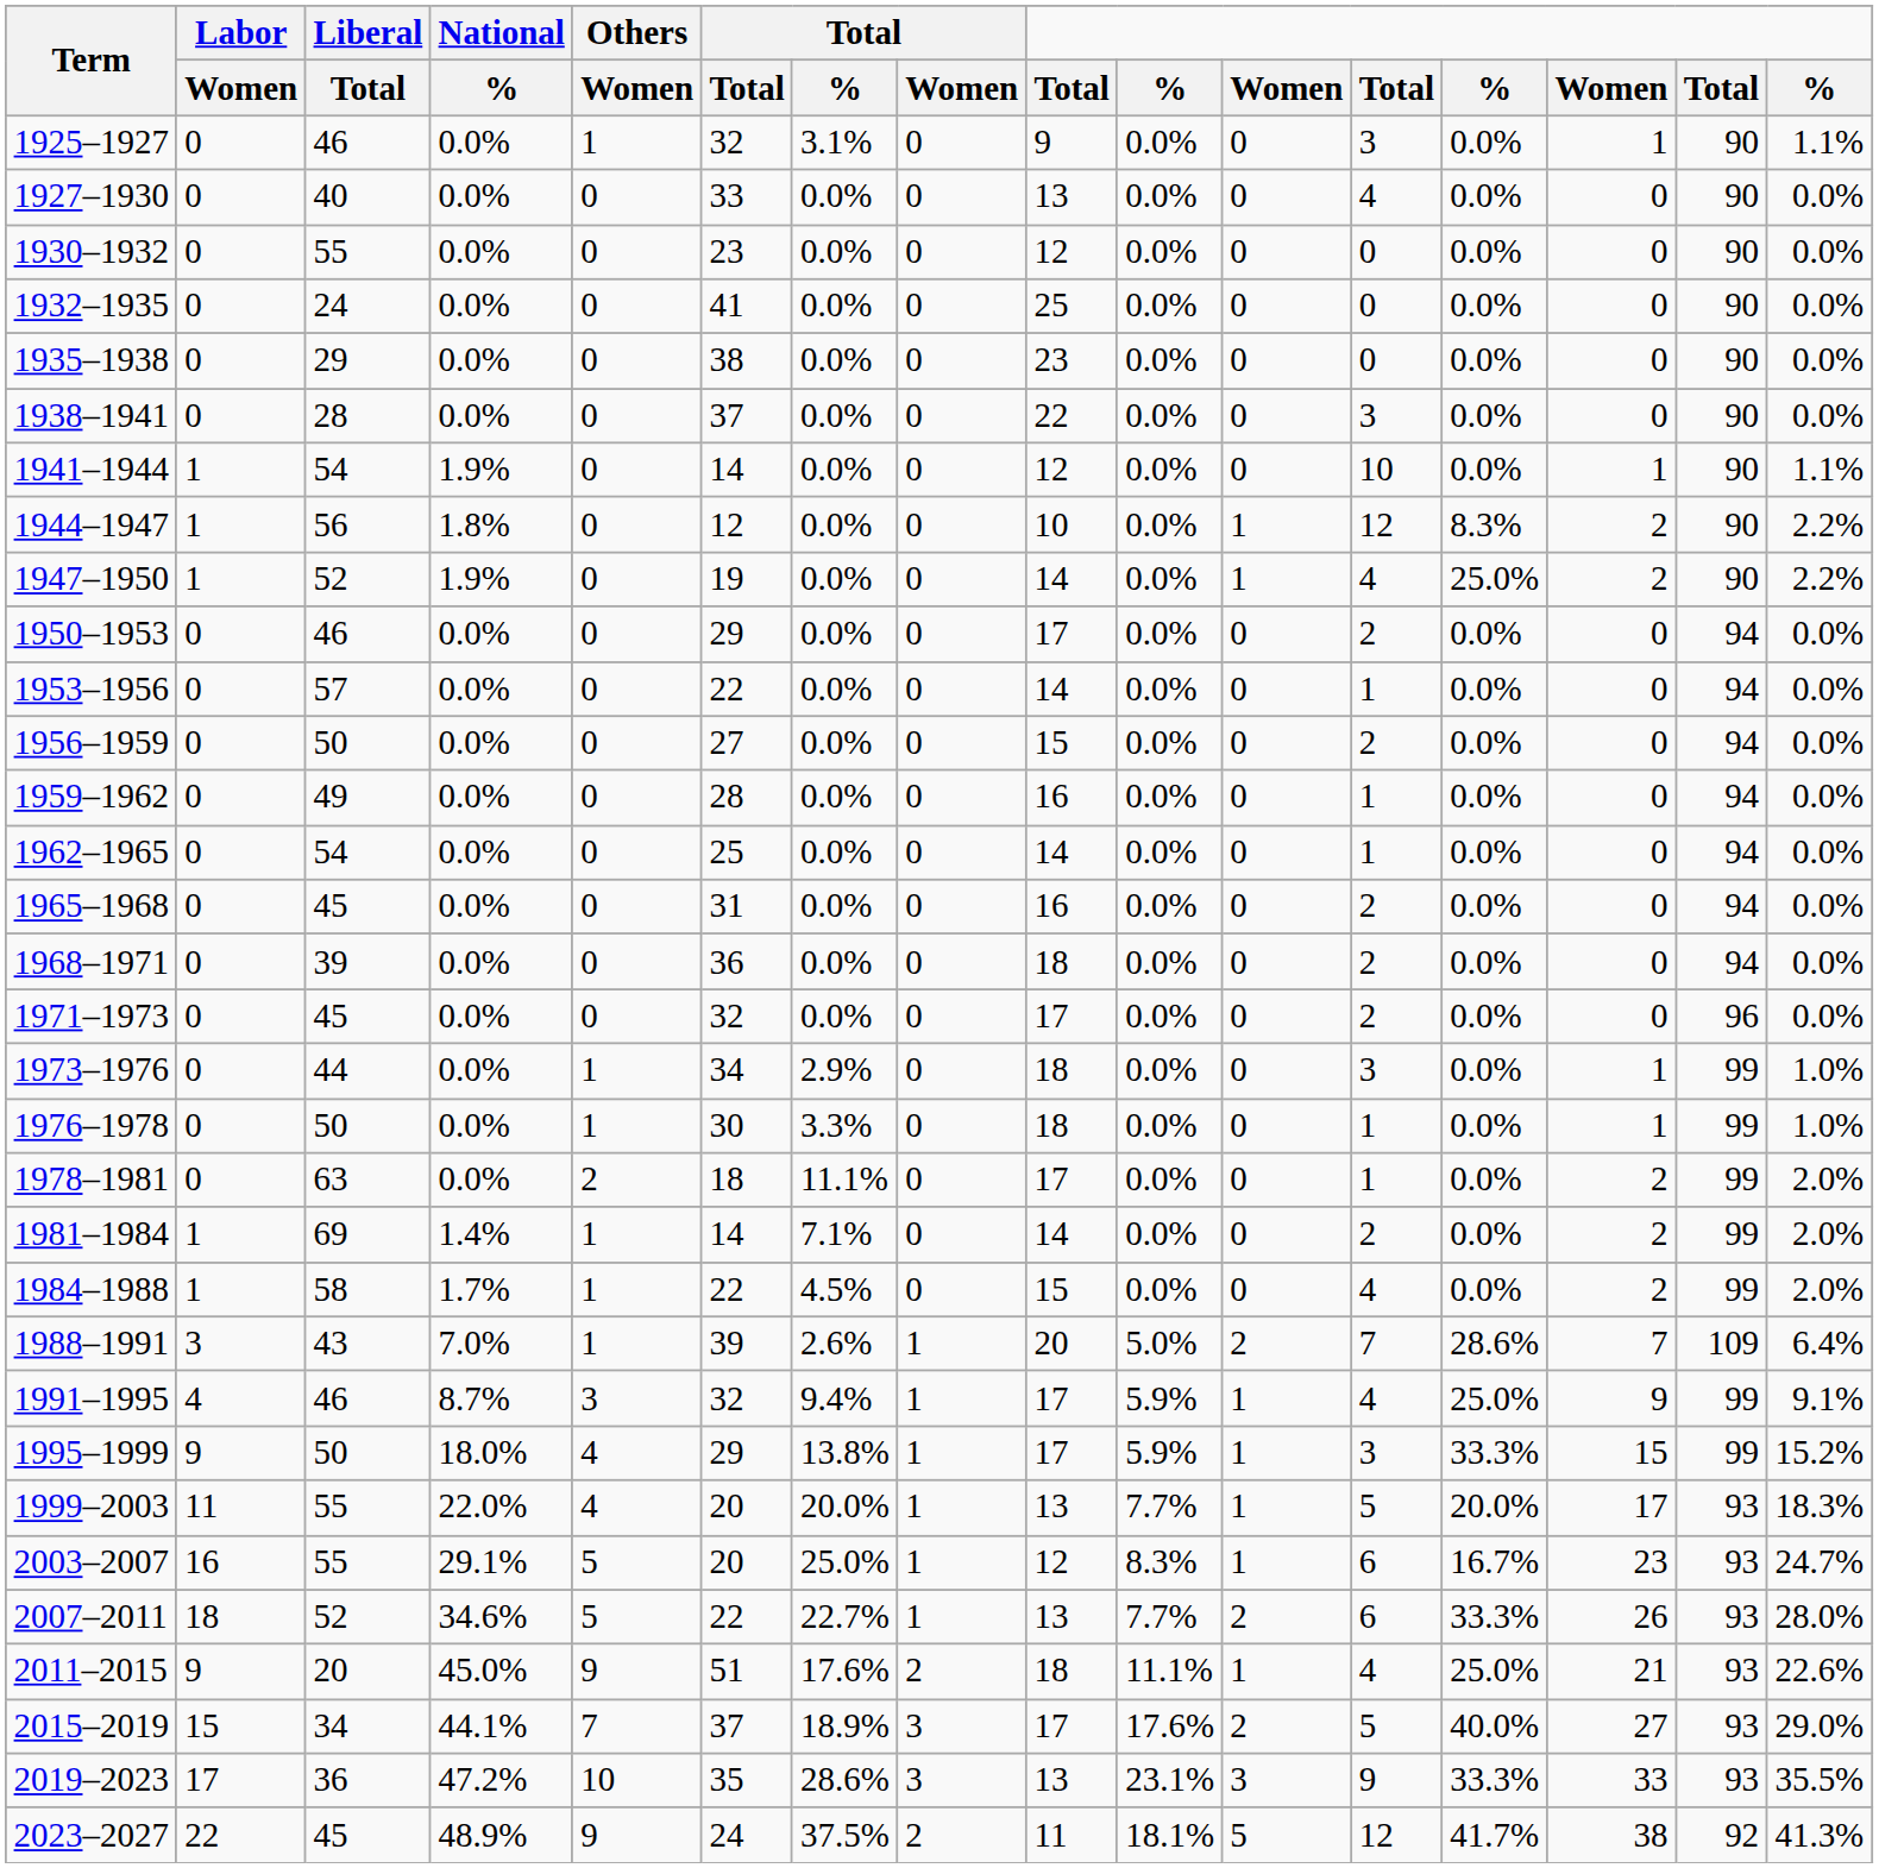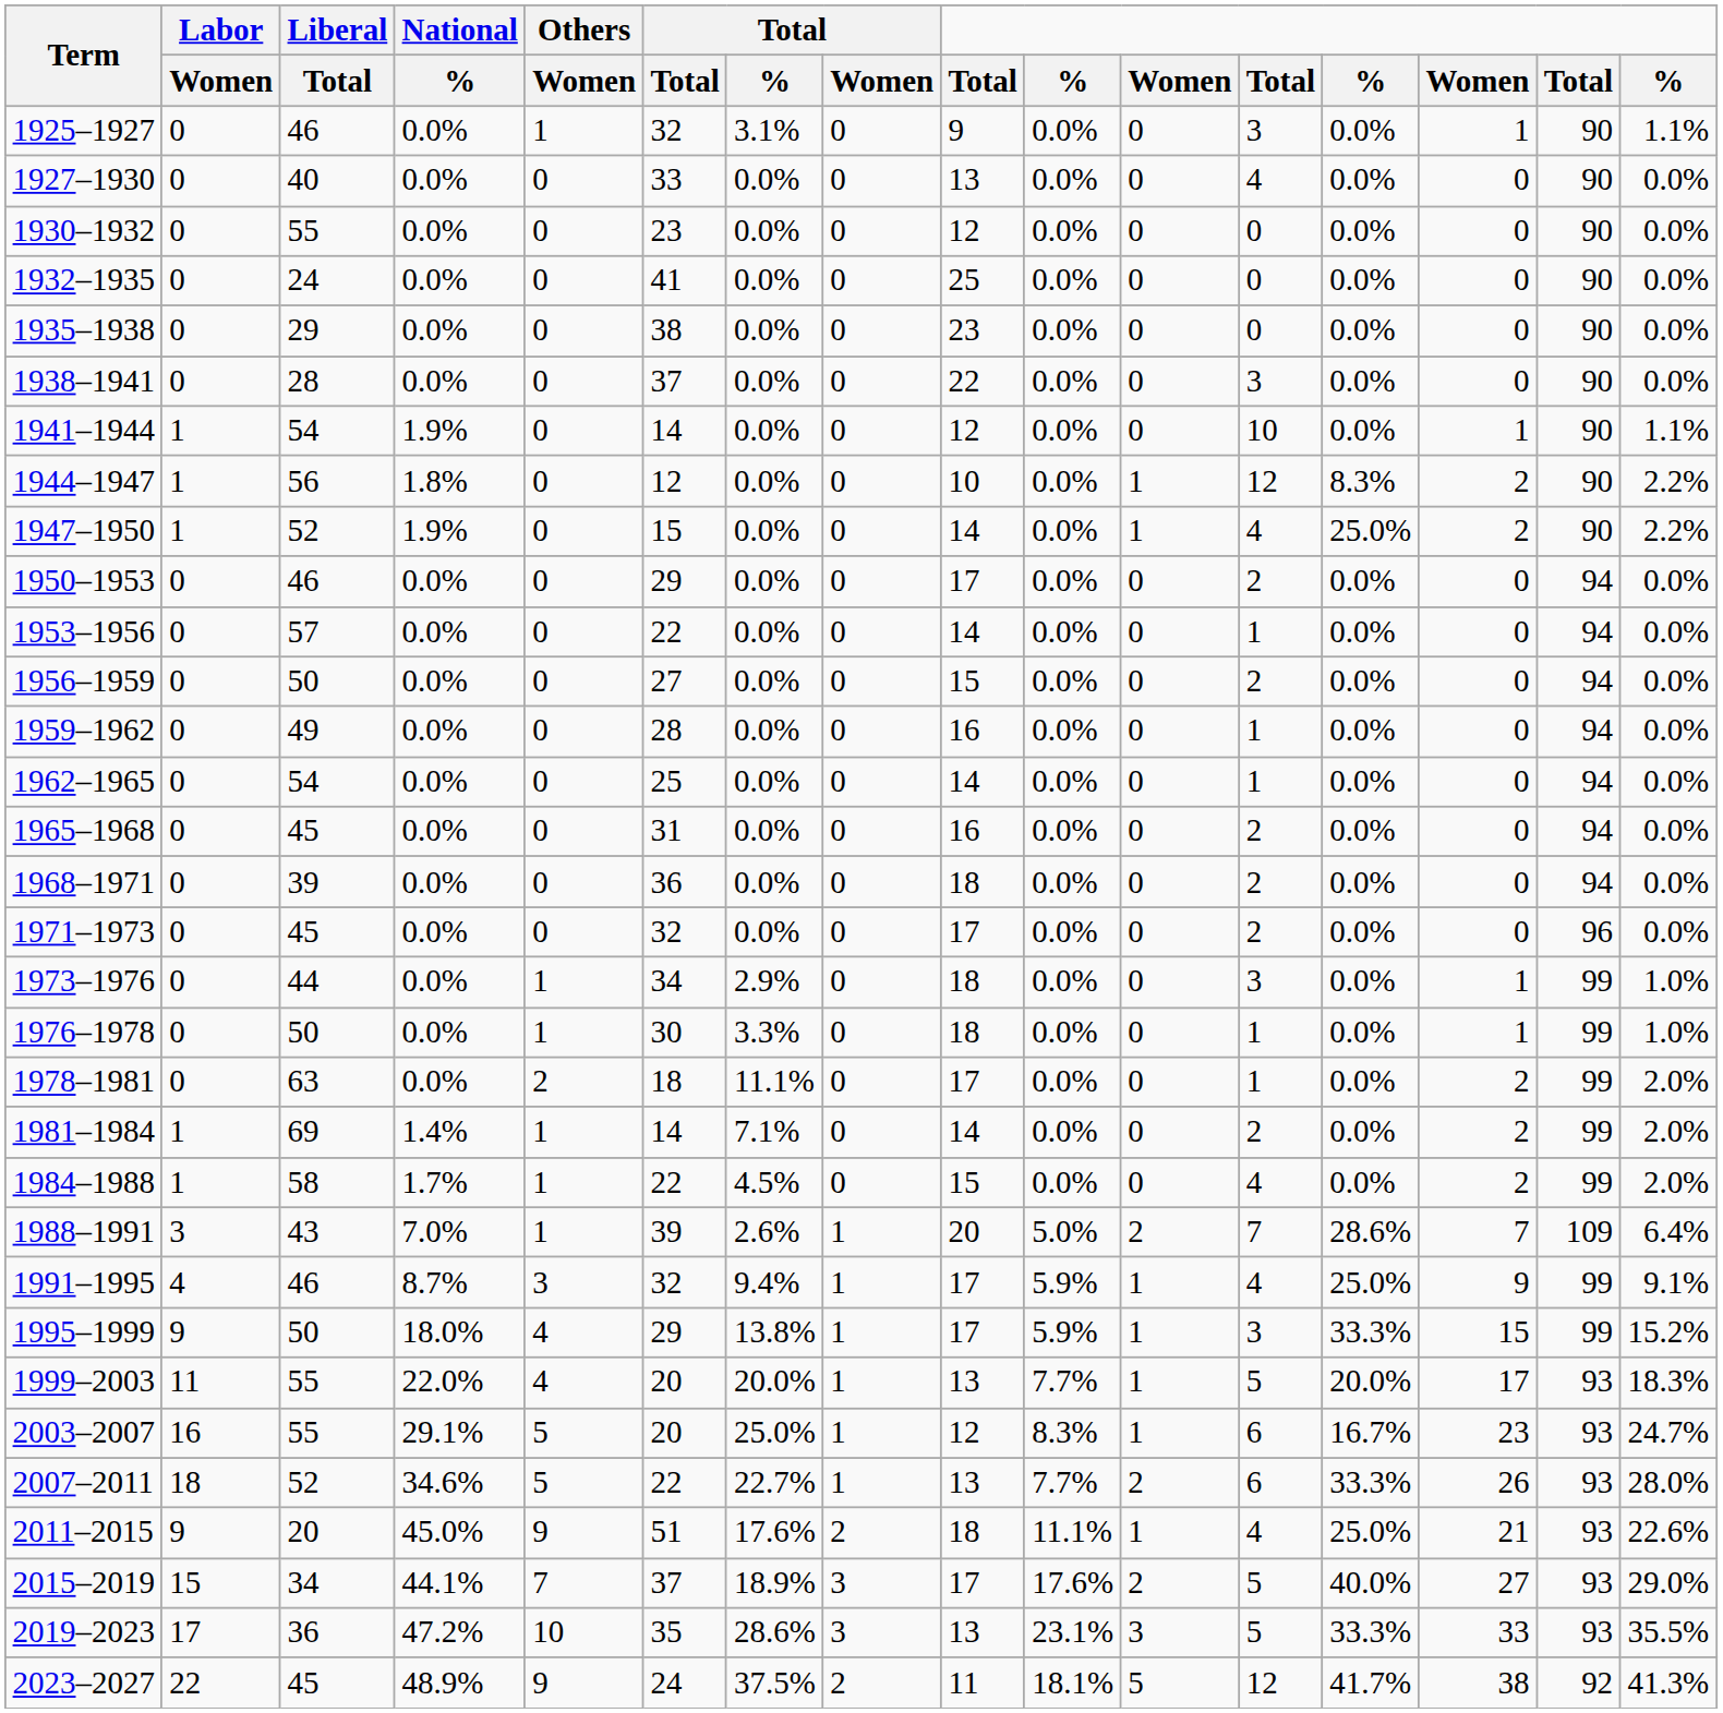1947–1950 | column 6: 19 -> 15
2019–2023 | column 12: 9 -> 5
